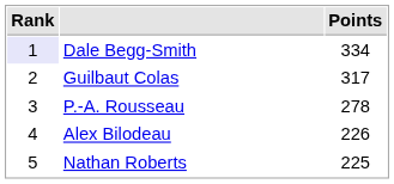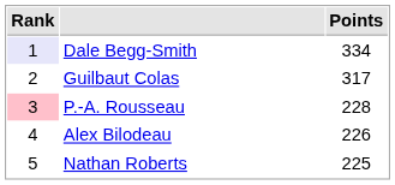P.-A. Rousseau | Rank: no background -> pink background
P.-A. Rousseau | Points: 278 -> 228
